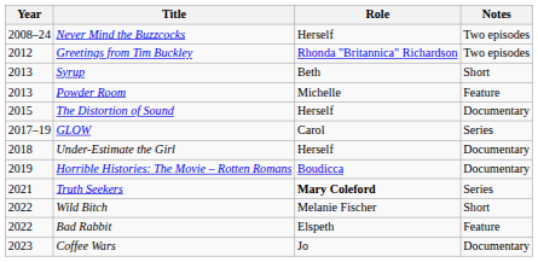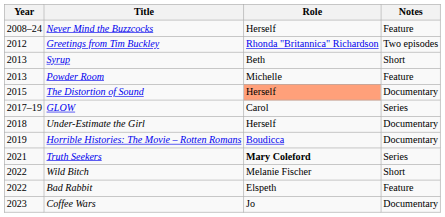Never Mind the Buzzcocks | Notes: Two episodes -> Feature
The Distortion of Sound | Role: no background -> lightsalmon background
